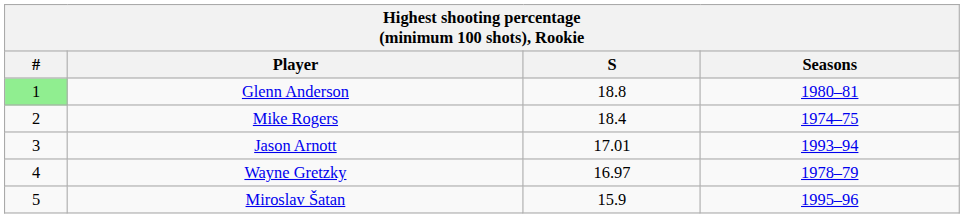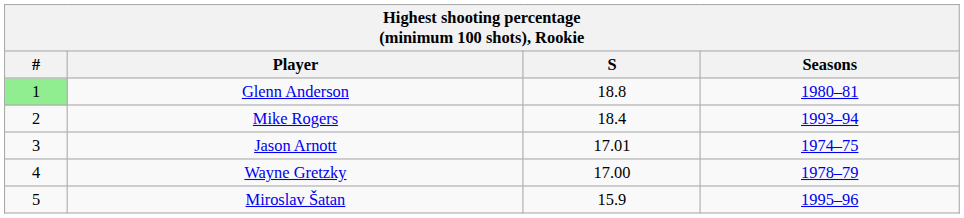Mike Rogers | Seasons: 1974–75 -> 1993–94
Jason Arnott | Seasons: 1993–94 -> 1974–75
Wayne Gretzky | S: 16.97 -> 17.00
